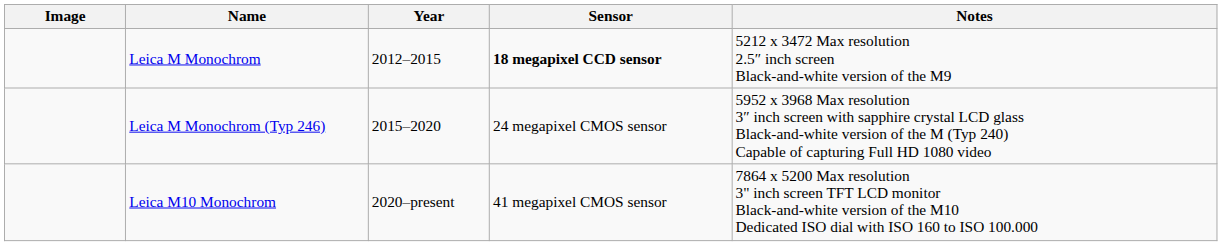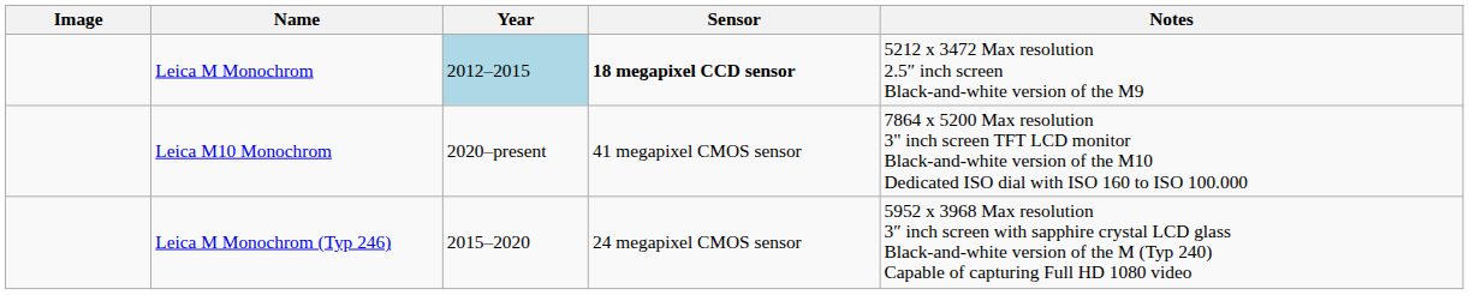Leica M Monochrom | Year: no background -> lightblue background
rows swapped: Leica M Monochrom (Typ 246) <-> Leica M10 Monochrom
